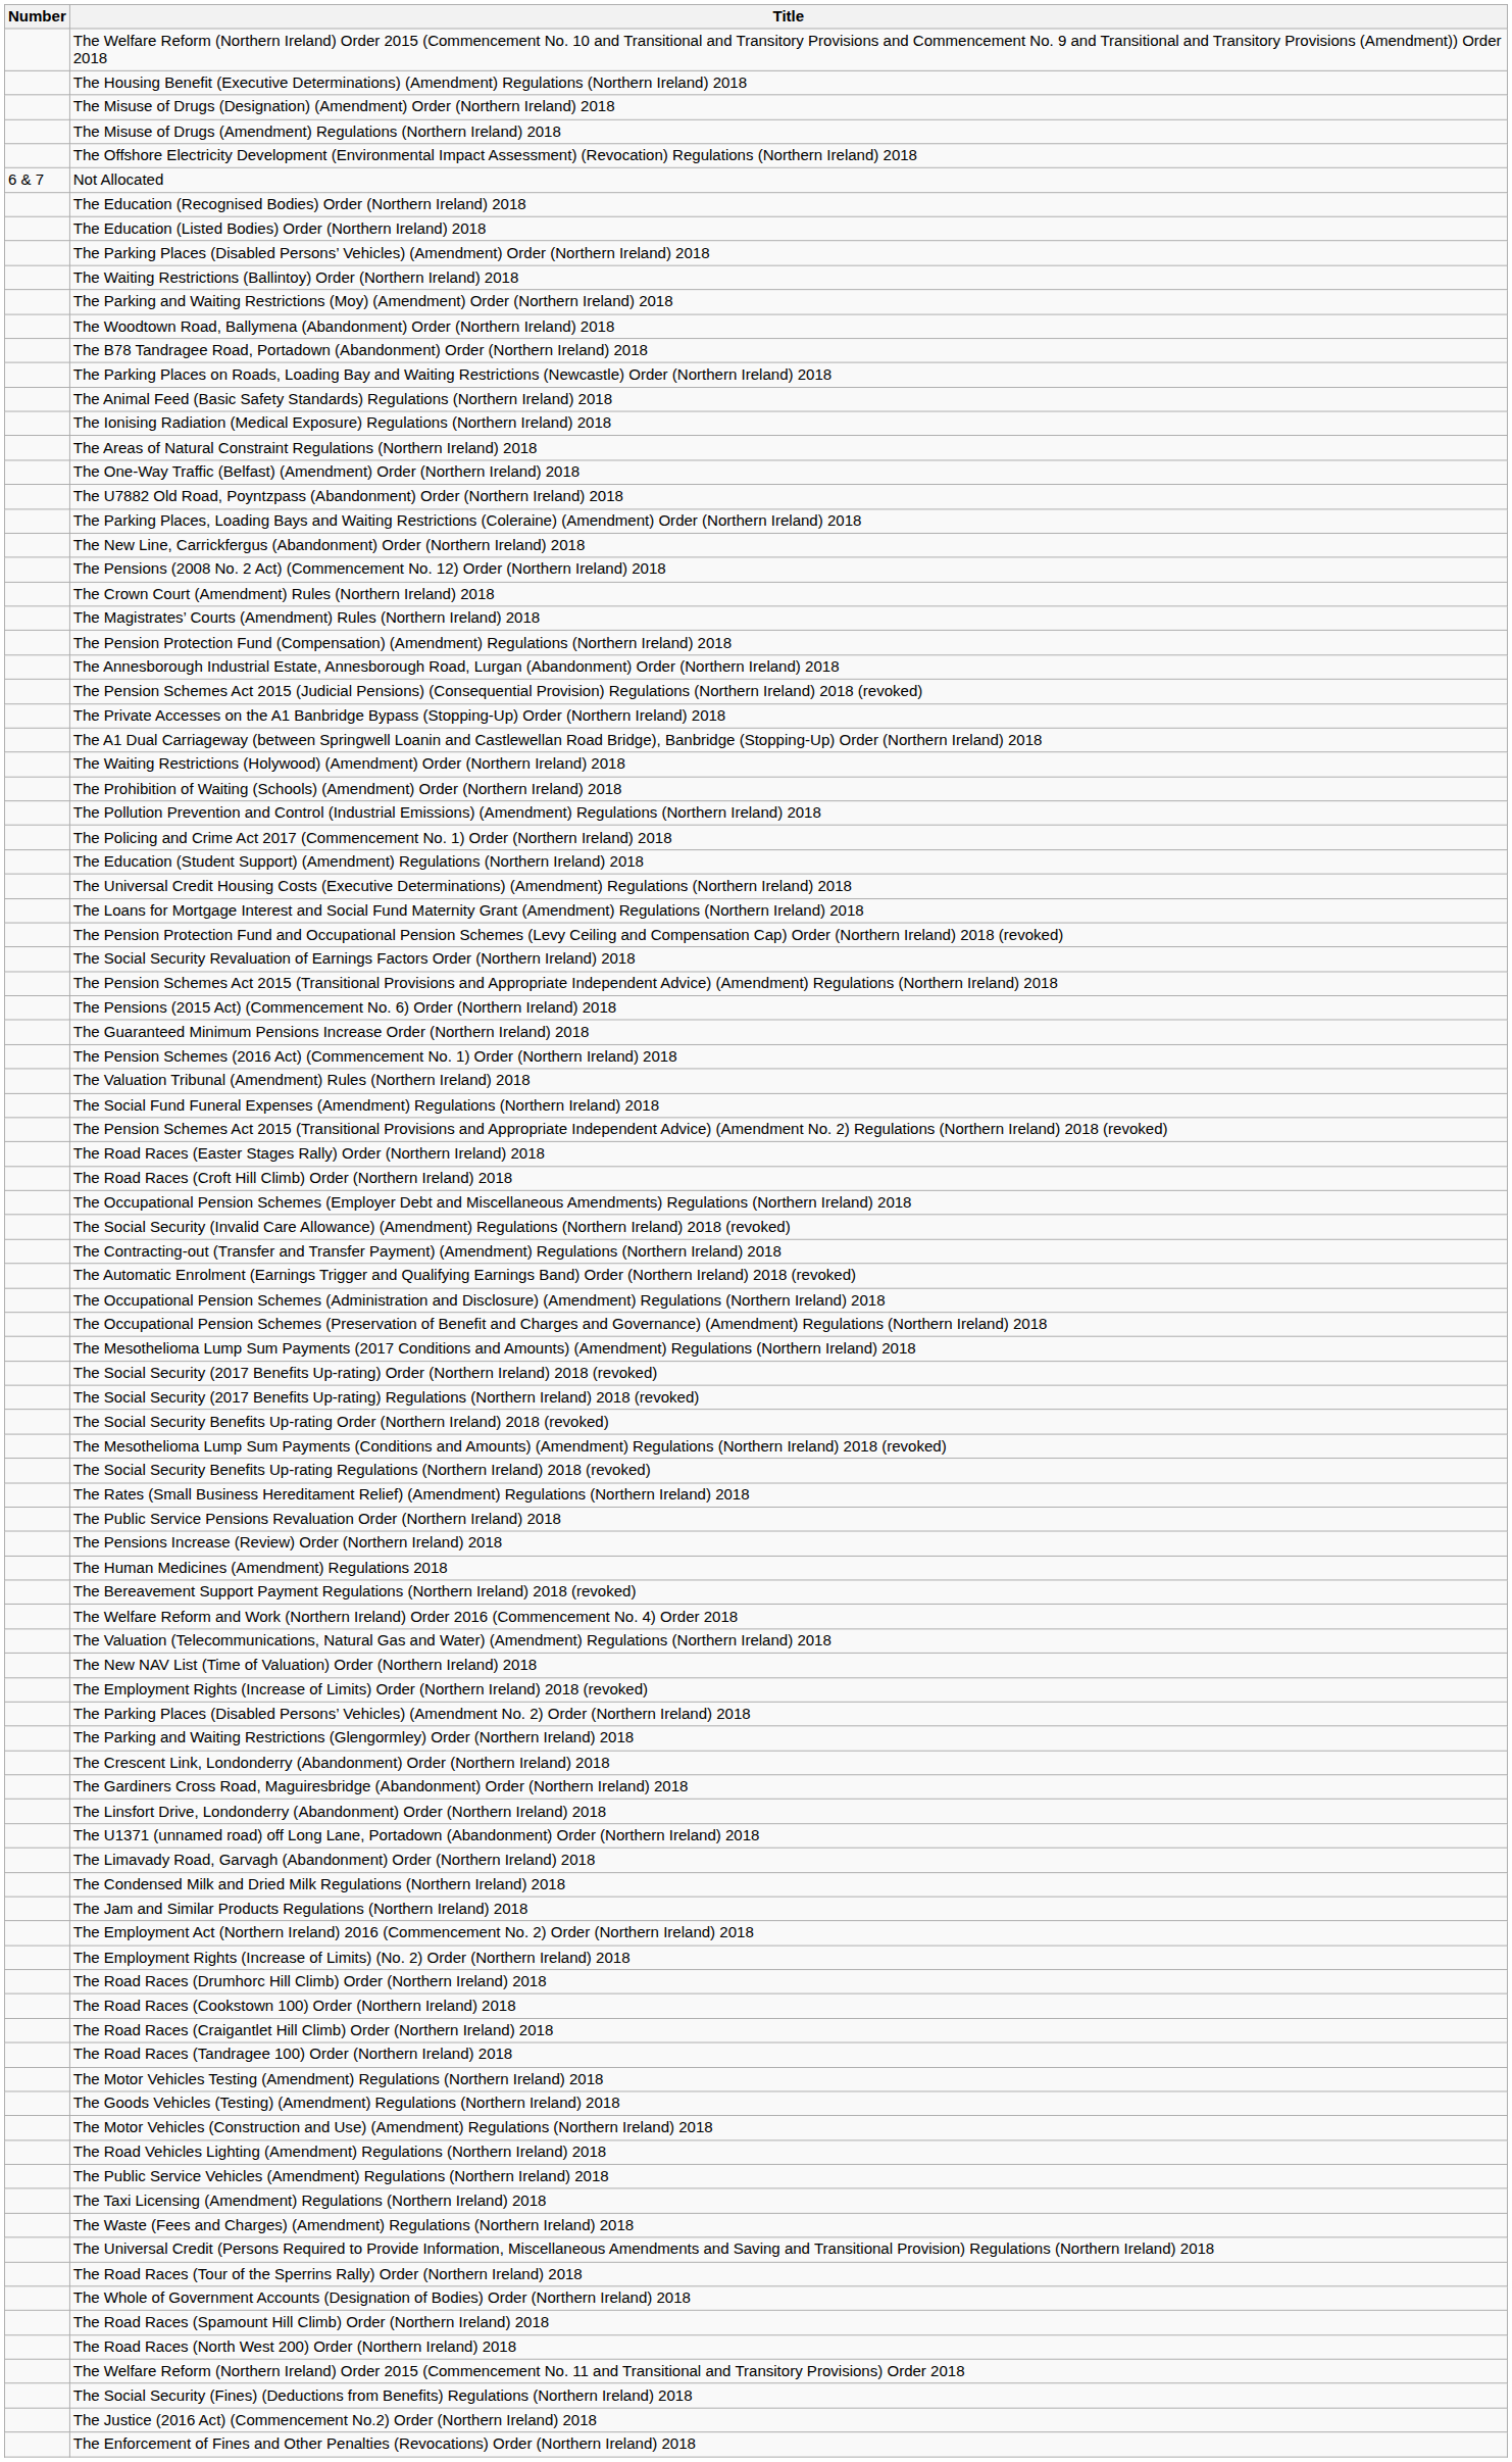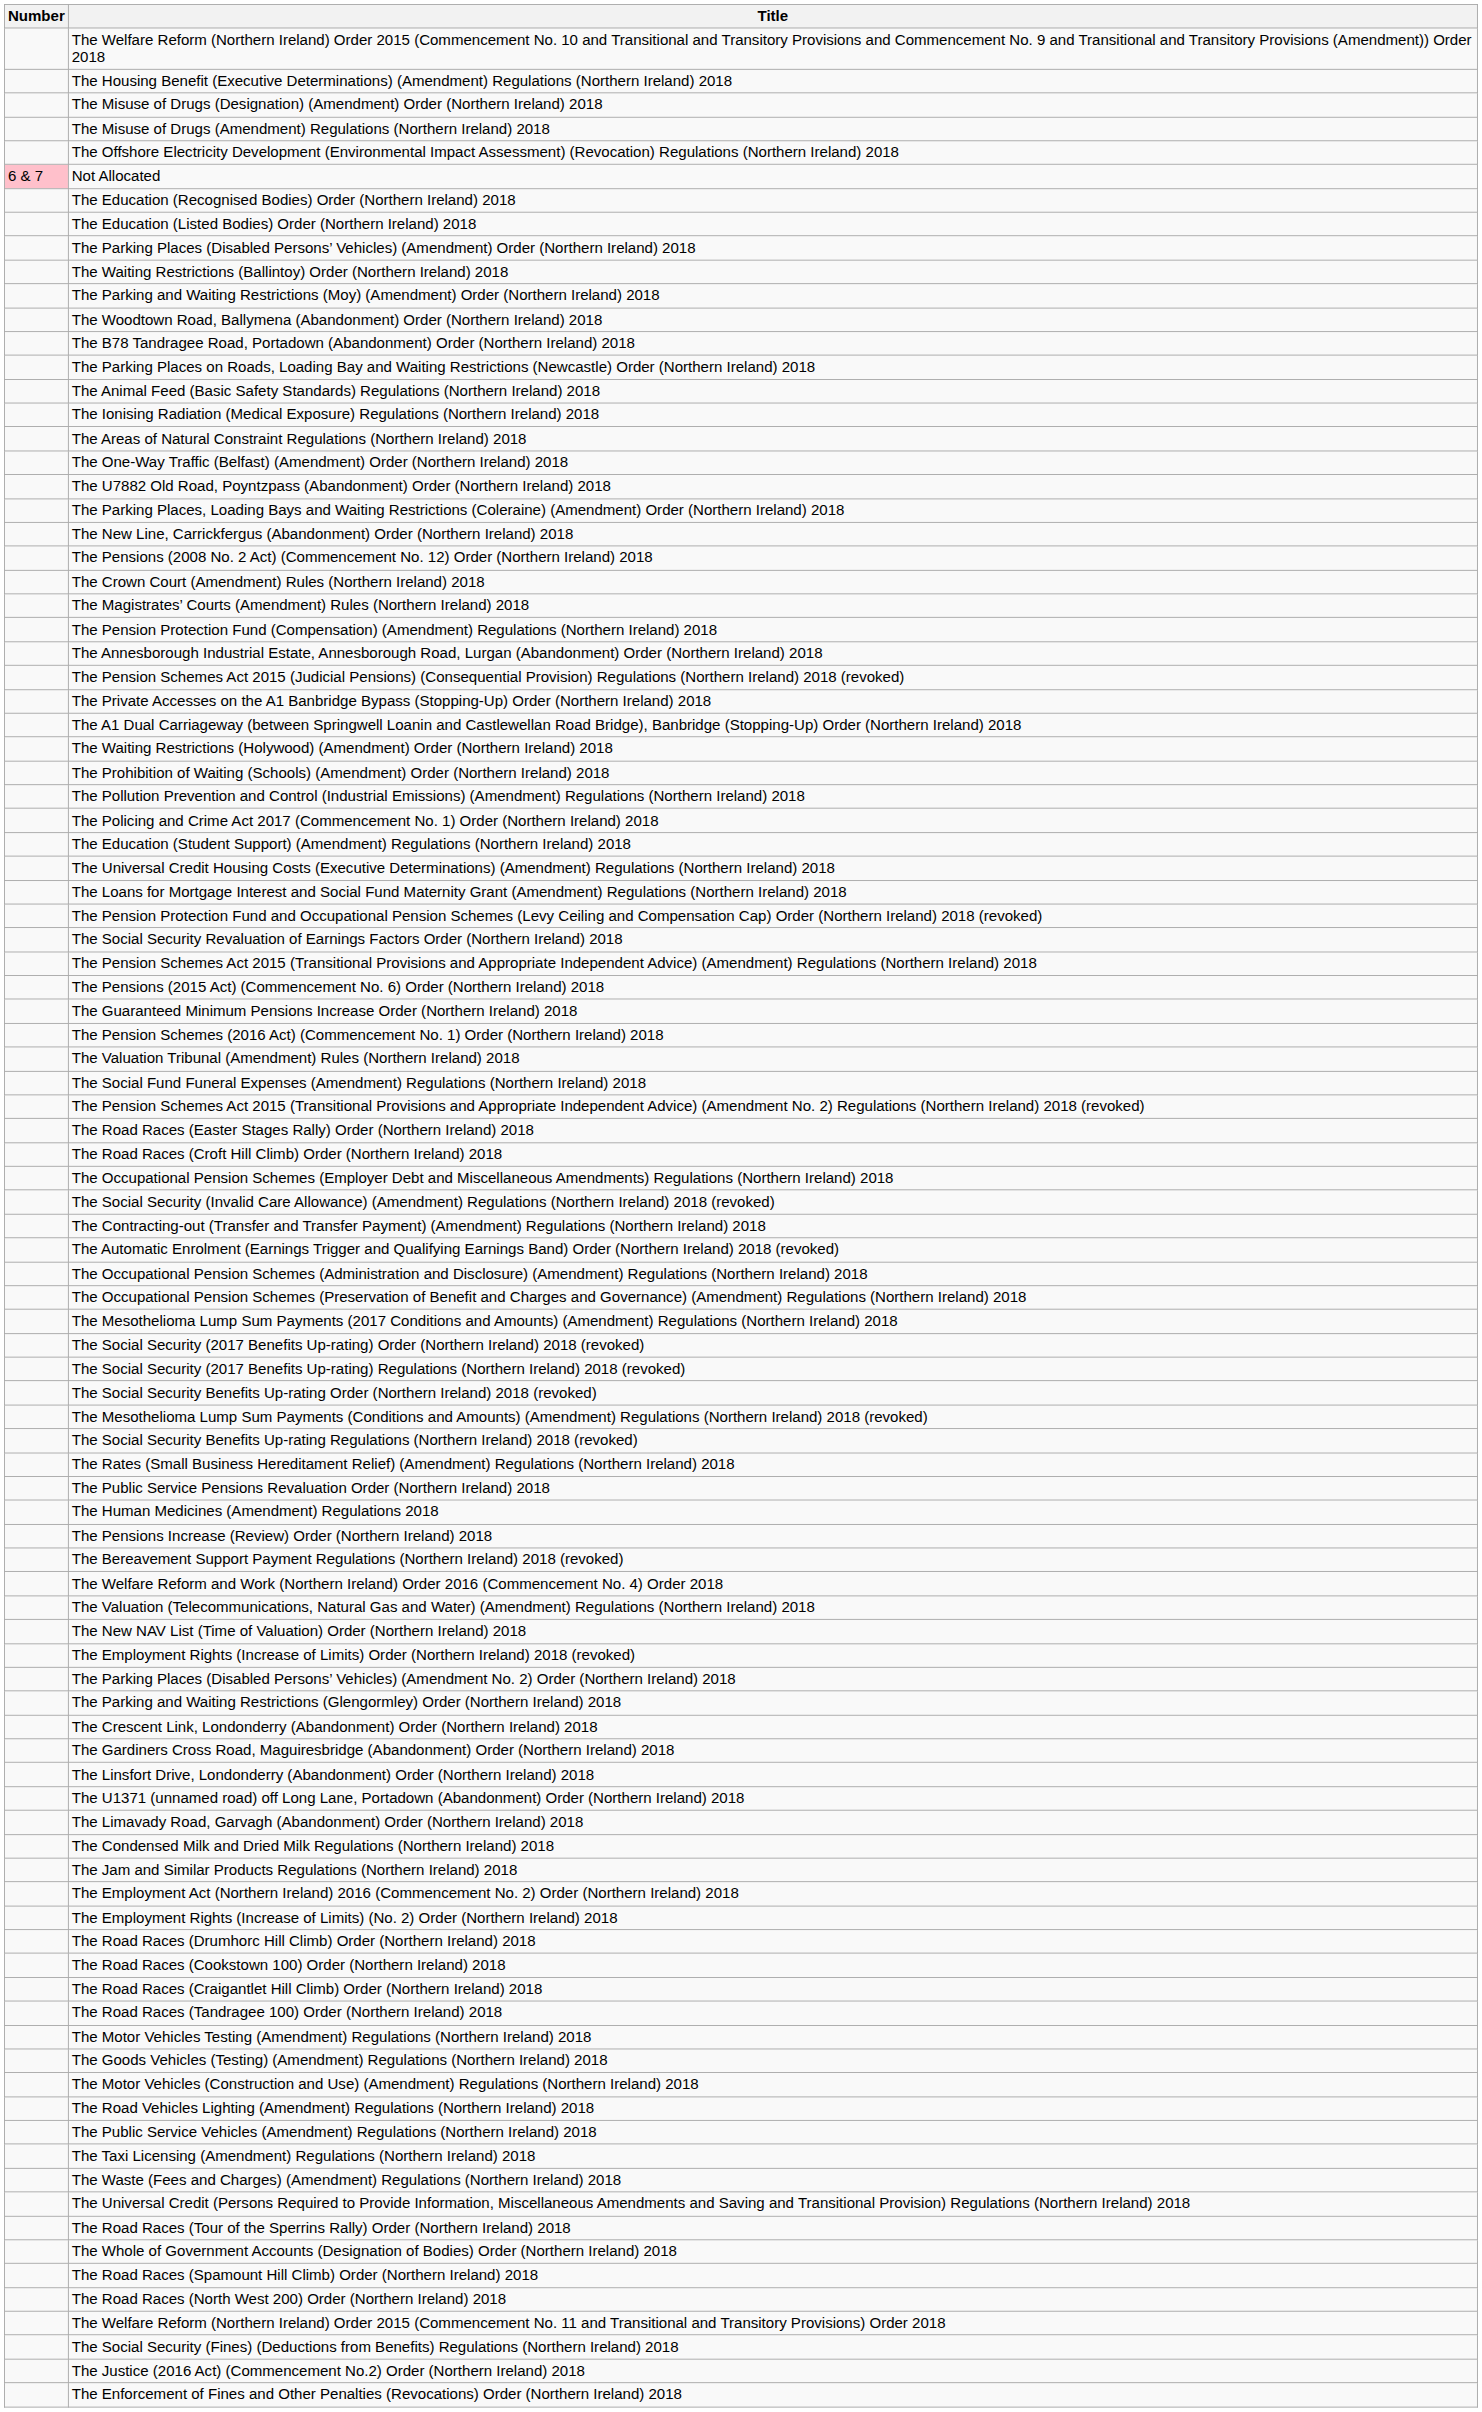Not Allocated | Number: no background -> pink background
rows swapped: The Pensions Increase (Review) Order (Northern Ireland) 2018 <-> The Human Medicines (Amendment) Regulations 2018
